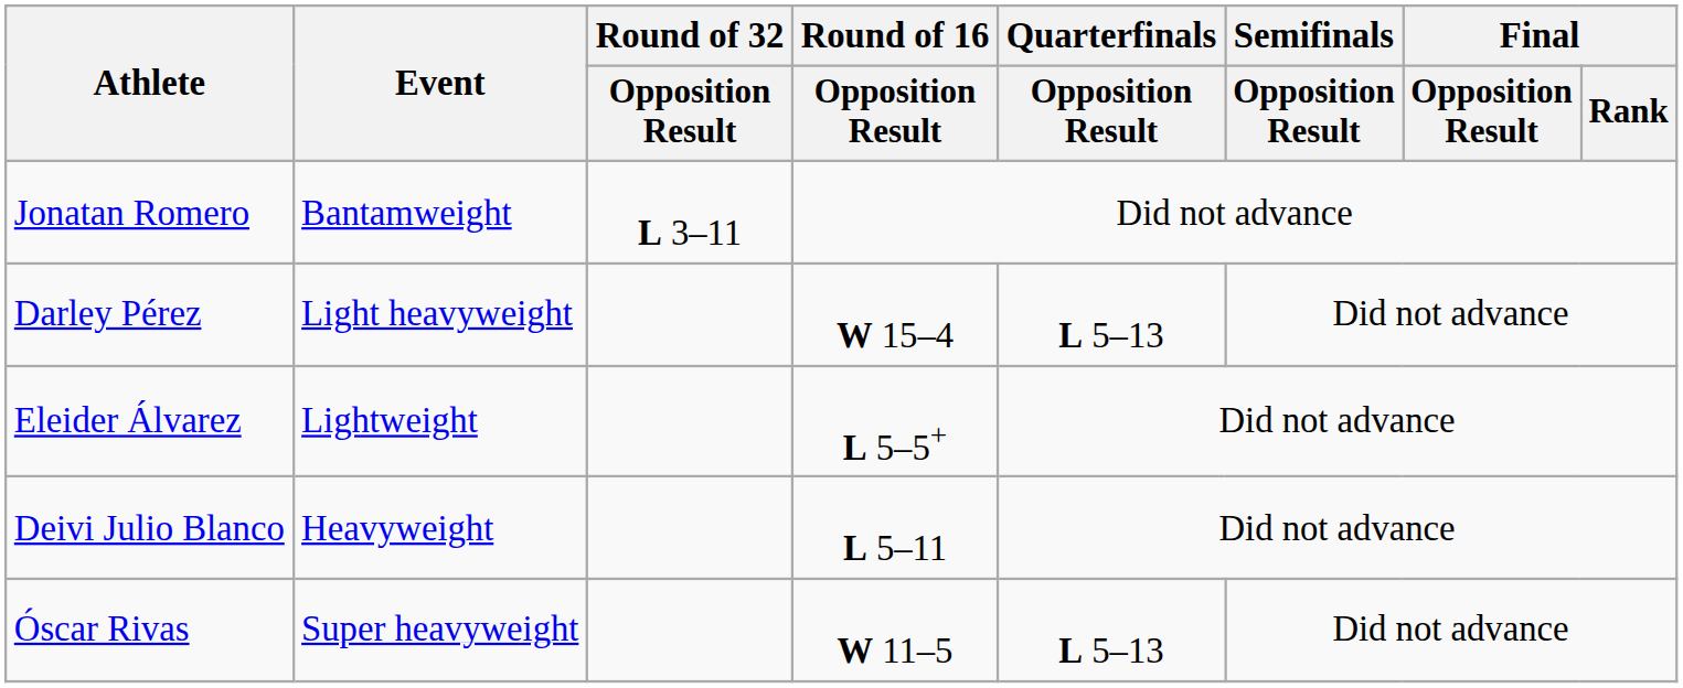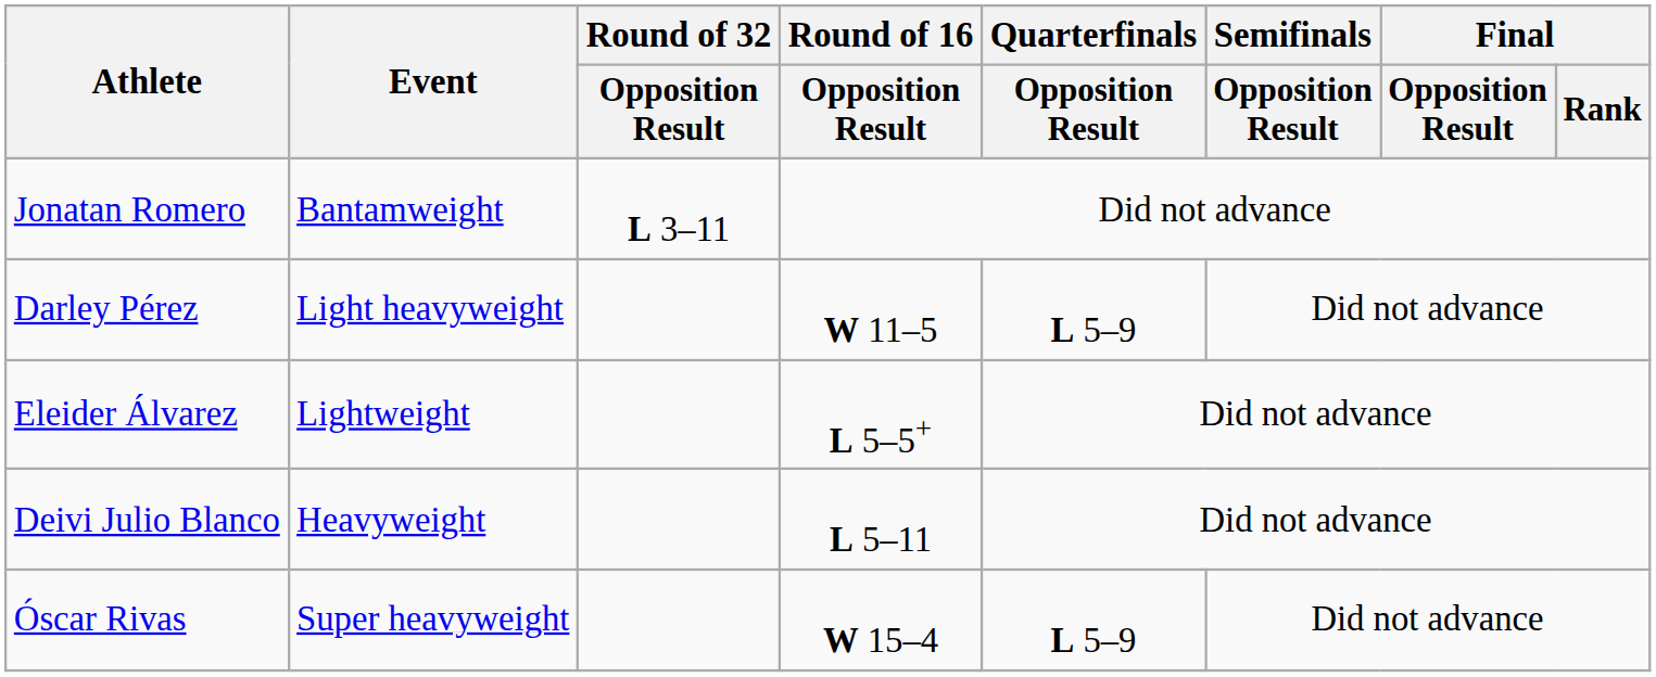Darley Pérez | Round of 16 / Opposition Result: W 15–4 -> W 11–5
Darley Pérez | Quarterfinals / Opposition Result: L 5–13 -> L 5–9
Óscar Rivas | Round of 16 / Opposition Result: W 11–5 -> W 15–4
Óscar Rivas | Quarterfinals / Opposition Result: L 5–13 -> L 5–9
